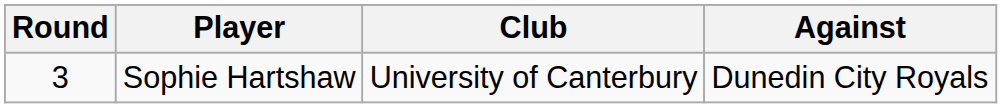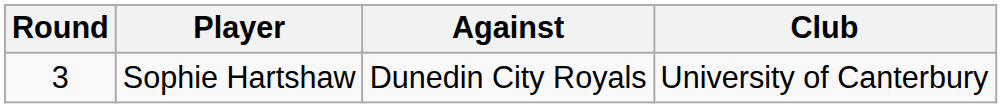columns swapped: Club <-> Against
